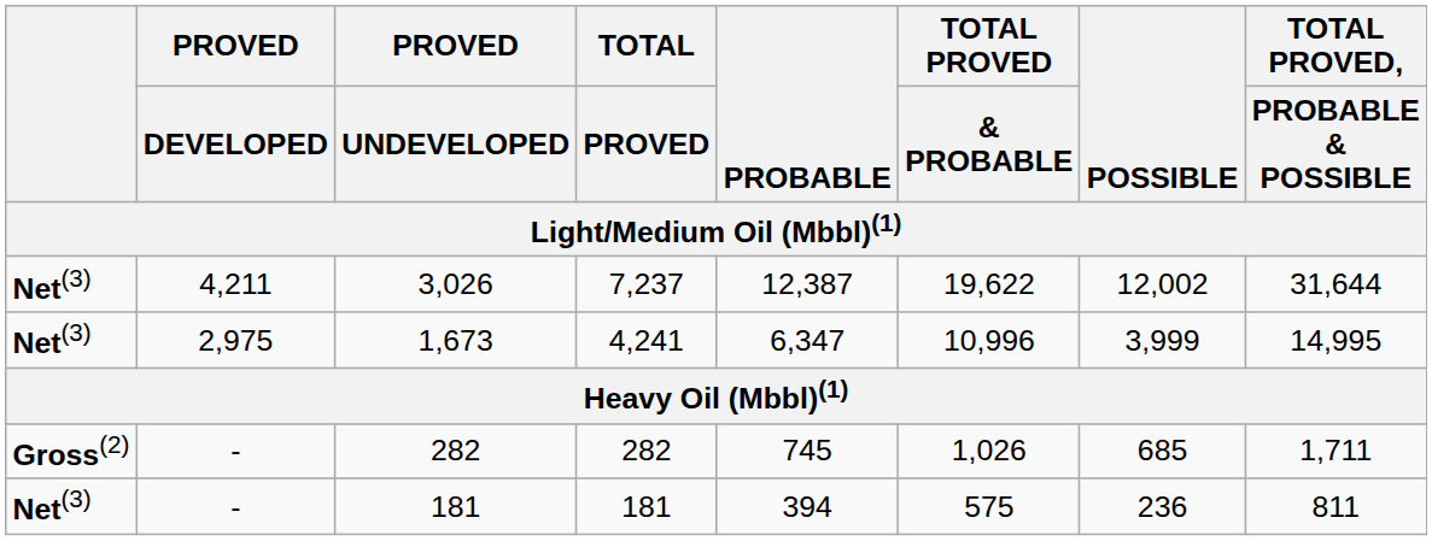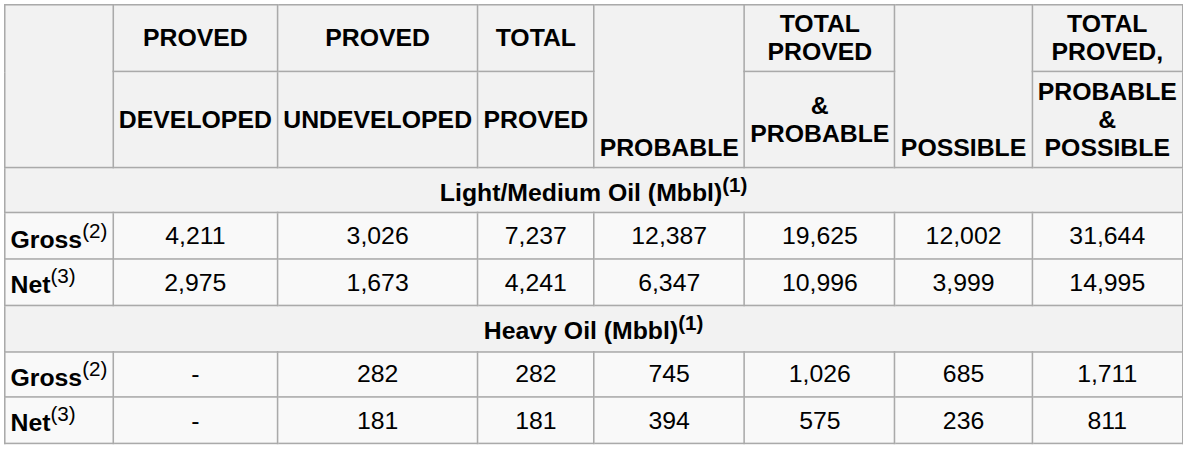3,026 | column 1: Net(3) -> Gross(2)
3,026 | TOTAL PROVED / & PROBABLE: 19,622 -> 19,625
